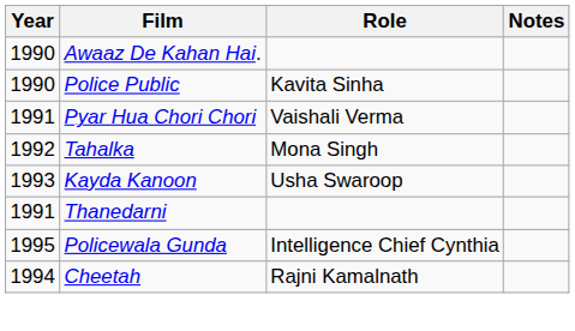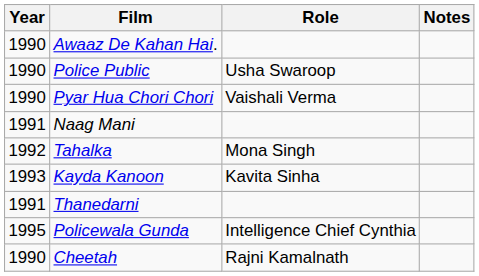Police Public | Role: Kavita Sinha -> Usha Swaroop
Pyar Hua Chori Chori | Year: 1991 -> 1990
+ row: 1991 | Naag Mani
Kayda Kanoon | Role: Usha Swaroop -> Kavita Sinha
Cheetah | Year: 1994 -> 1990
